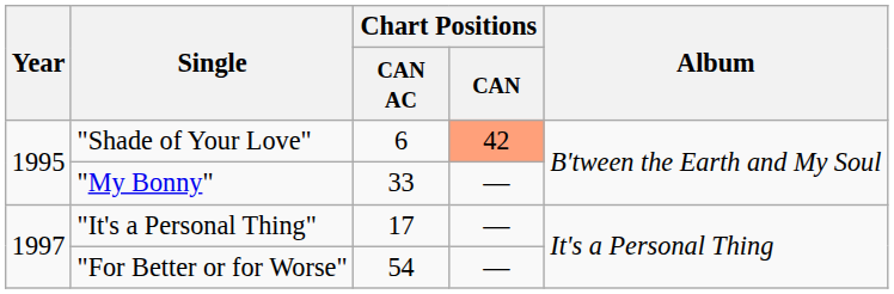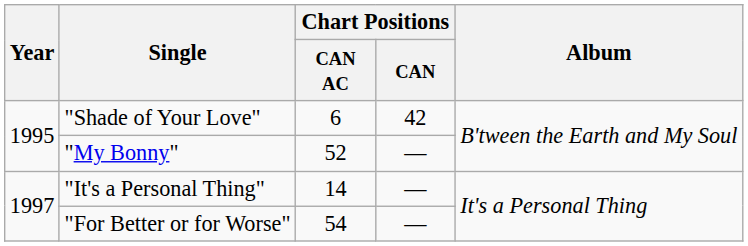"Shade of Your Love" | Chart Positions / CAN: lightsalmon background -> no background
"My Bonny" | Chart Positions / CAN AC: 33 -> 52
"It's a Personal Thing" | Chart Positions / CAN AC: 17 -> 14
